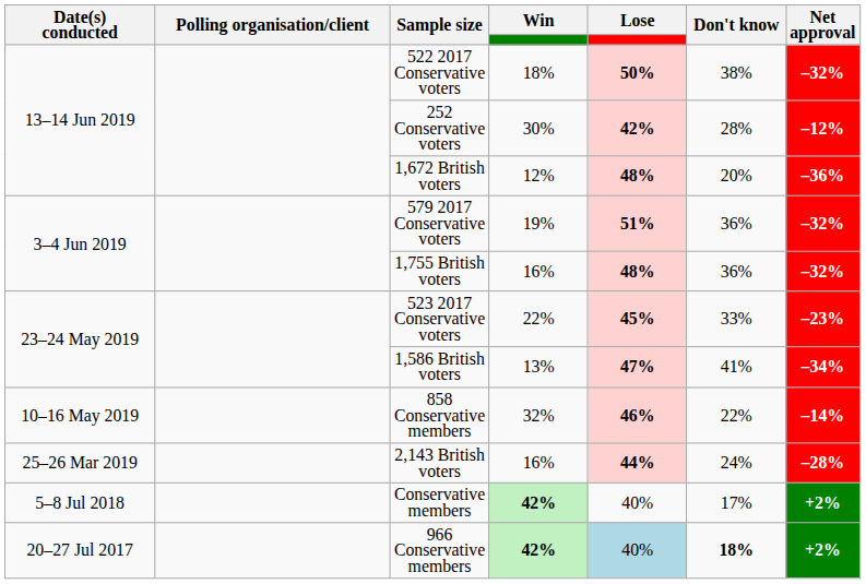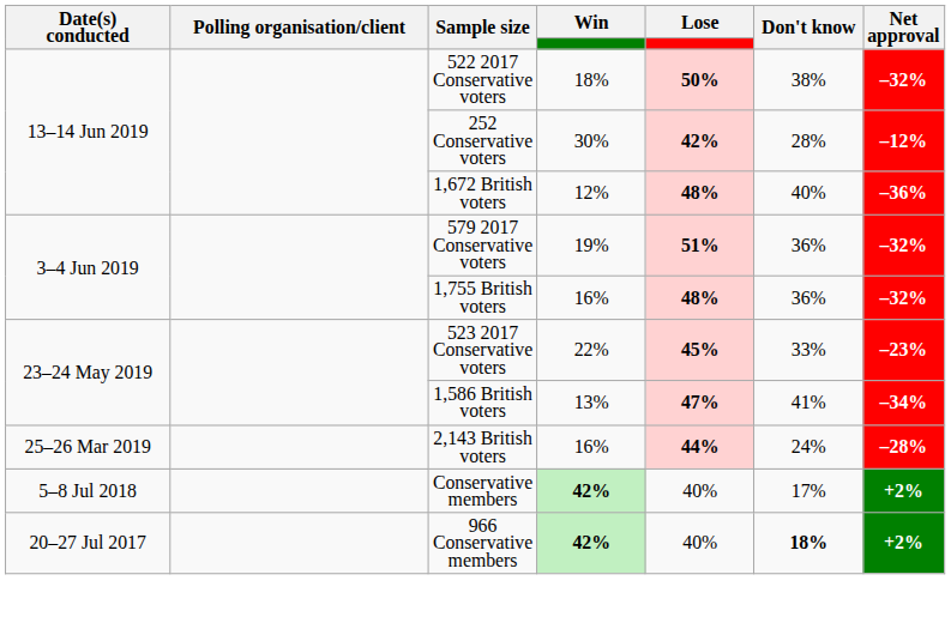1,672 British voters | Don't know: 20% -> 40%
- row: 10–16 May 2019 | 858 Conservative members | 32% | 46% | 22% | –14%
966 Conservative members | Lose: lightblue background -> no background
